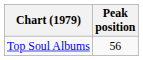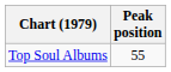Top Soul Albums | Peak position: 56 -> 55
